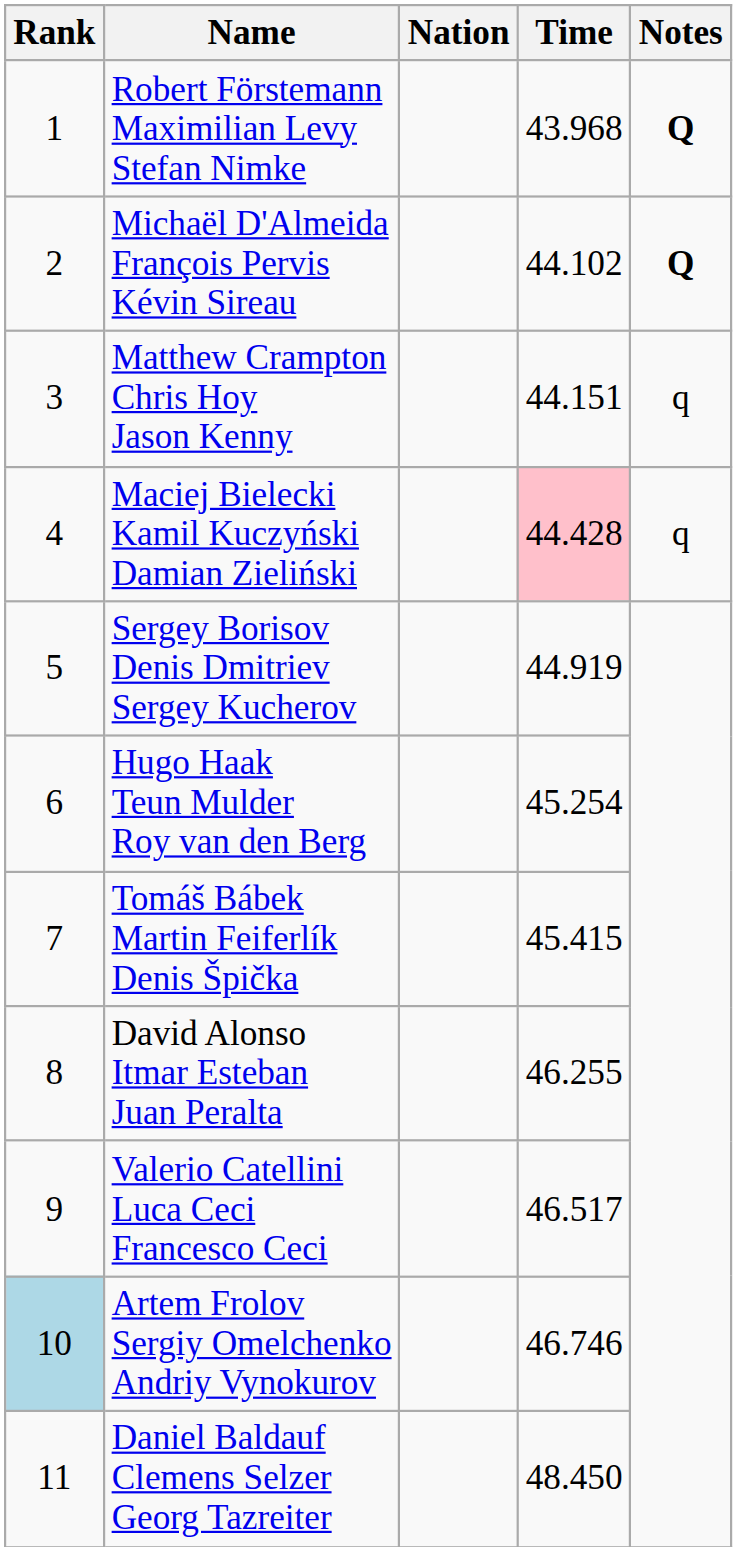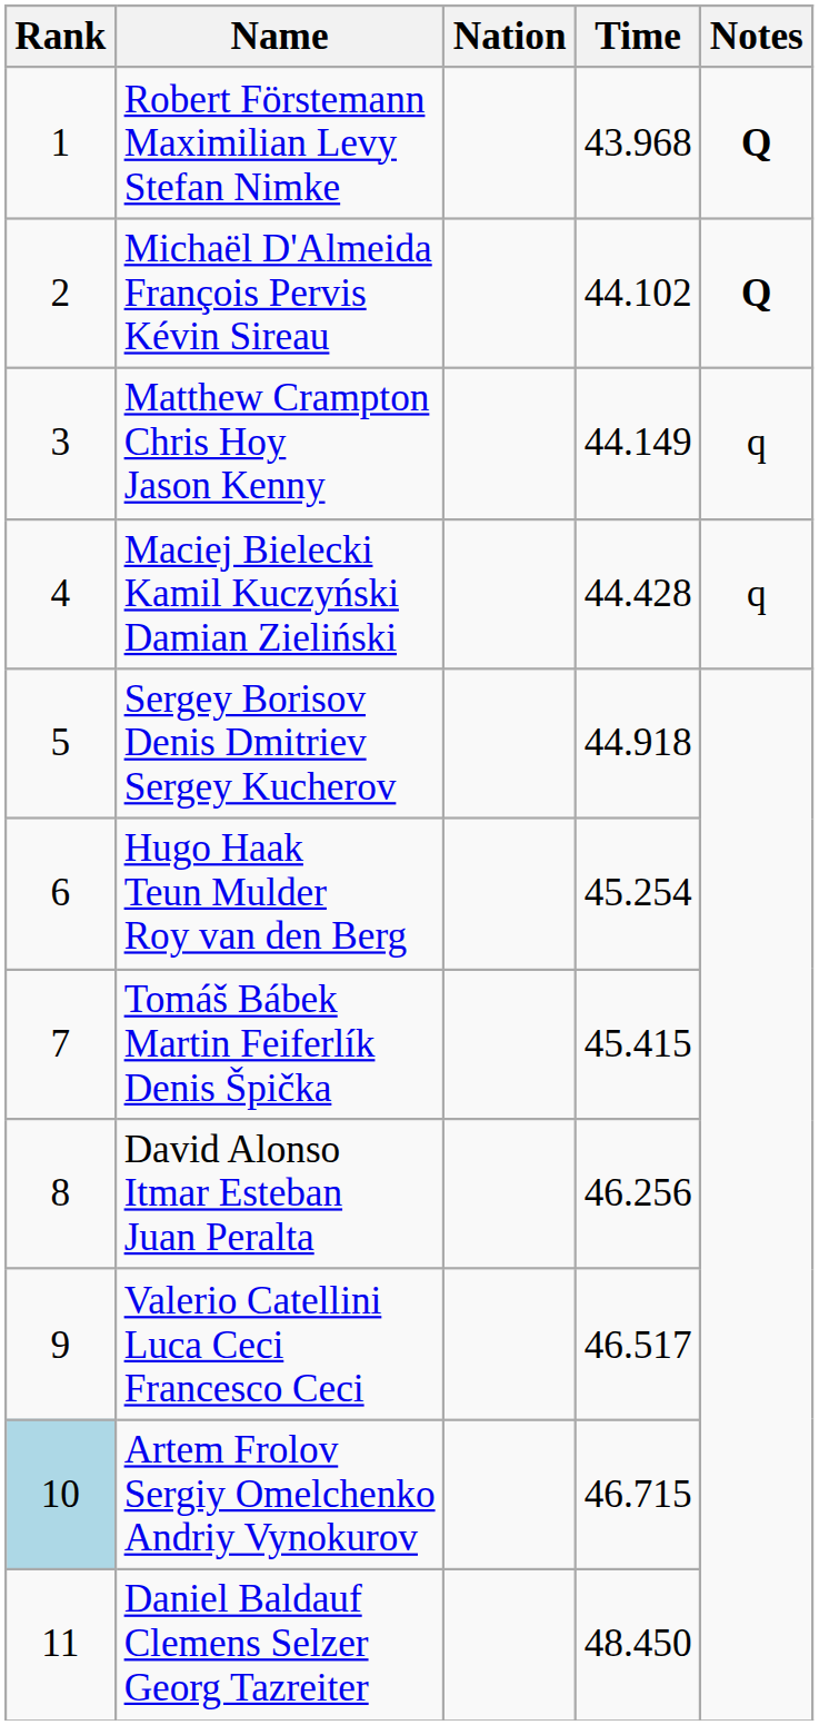Matthew Crampton Chris Hoy Jason Kenny | Time: 44.151 -> 44.149
Maciej Bielecki Kamil Kuczyński Damian Zieliński | Time: pink background -> no background
Sergey Borisov Denis Dmitriev Sergey Kucherov | Time: 44.919 -> 44.918
David Alonso Itmar Esteban Juan Peralta | Time: 46.255 -> 46.256
Artem Frolov Sergiy Omelchenko Andriy Vynokurov | Time: 46.746 -> 46.715
